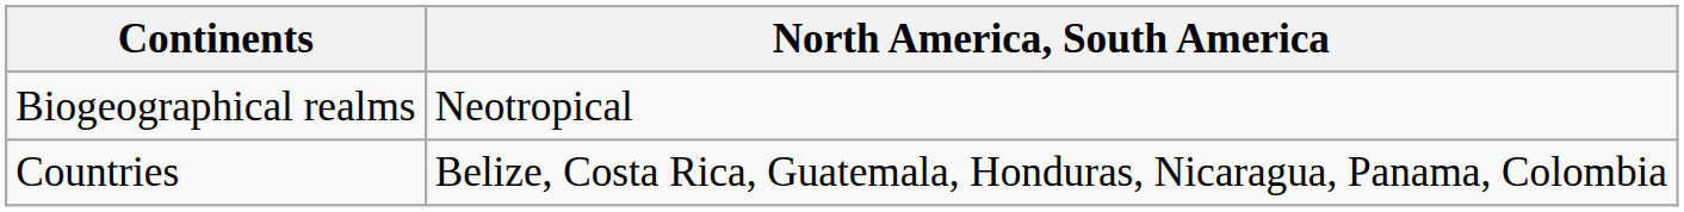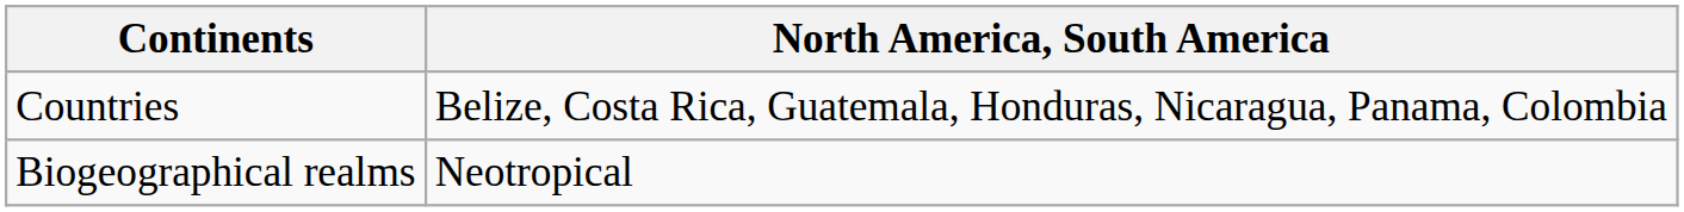rows swapped: Countries <-> Biogeographical realms
